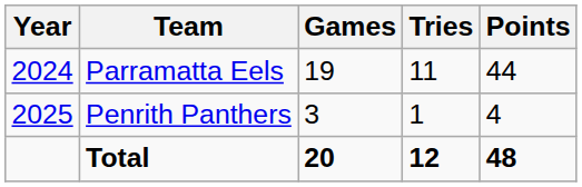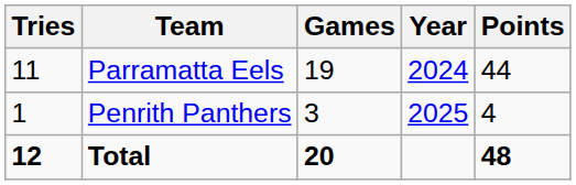columns swapped: Year <-> Tries
